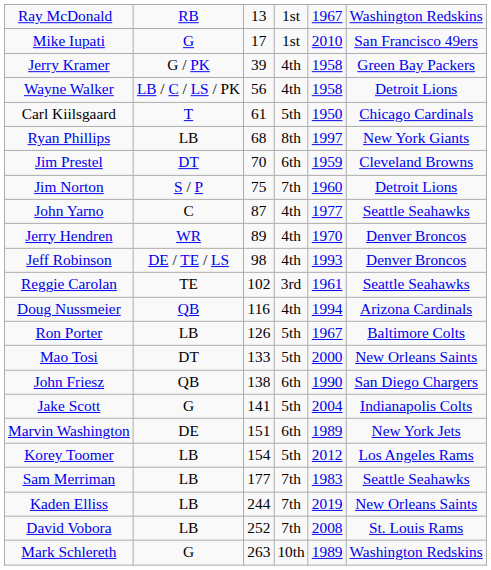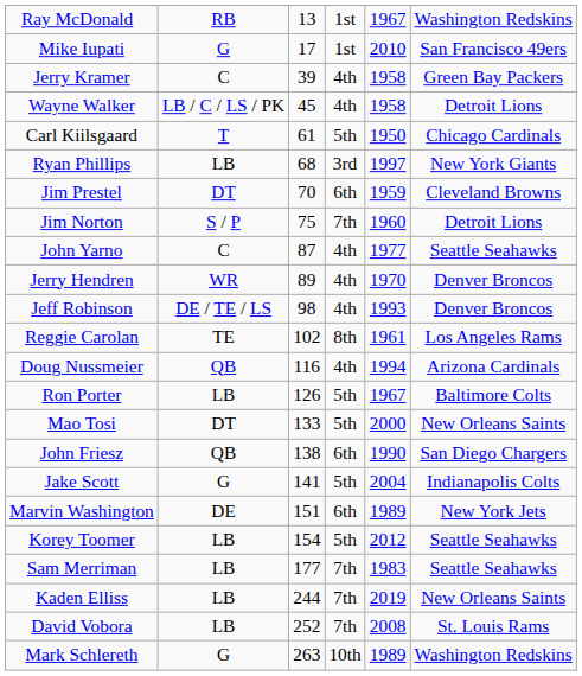Jerry Kramer | column 2: G / PK -> C
Wayne Walker | column 3: 56 -> 45
Ryan Phillips | column 4: 8th -> 3rd
Reggie Carolan | column 4: 3rd -> 8th
Reggie Carolan | column 6: Seattle Seahawks -> Los Angeles Rams
Korey Toomer | column 6: Los Angeles Rams -> Seattle Seahawks
